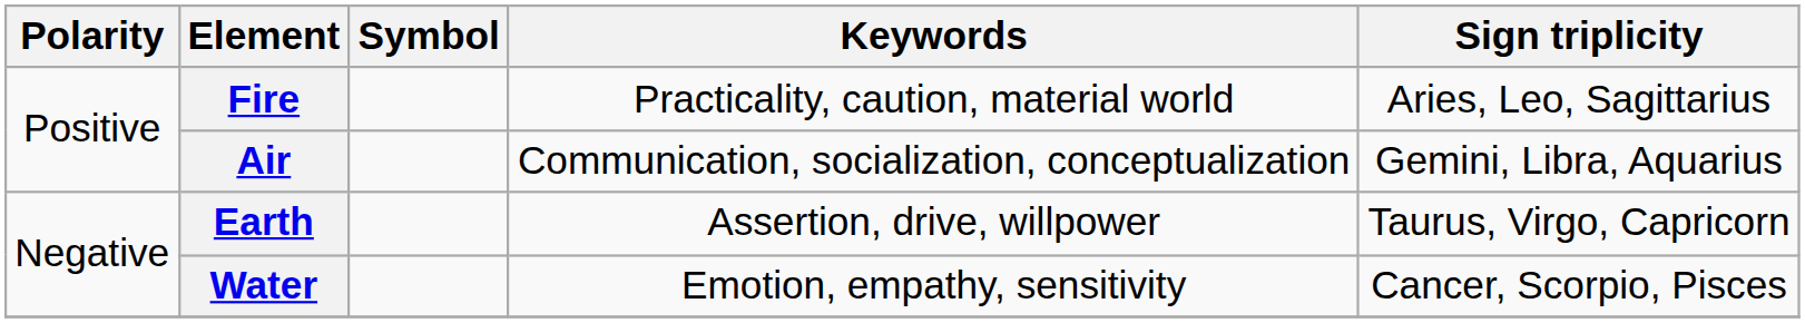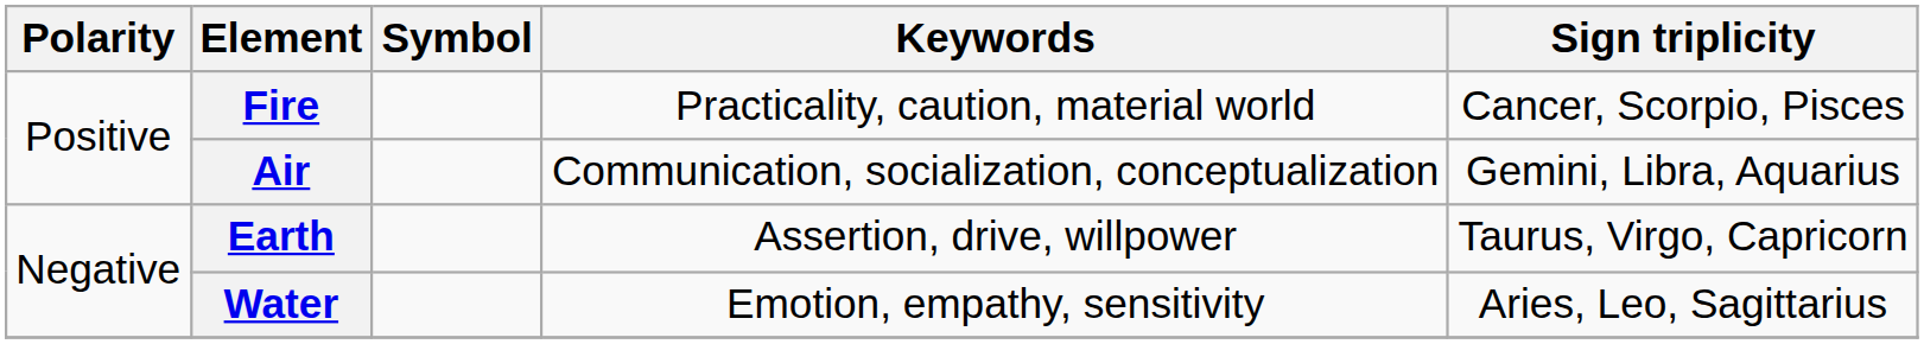Fire | Sign triplicity: Aries, Leo, Sagittarius -> Cancer, Scorpio, Pisces
Water | Sign triplicity: Cancer, Scorpio, Pisces -> Aries, Leo, Sagittarius
